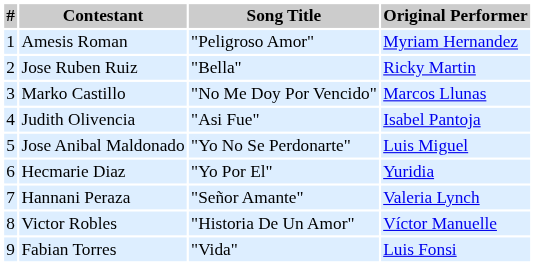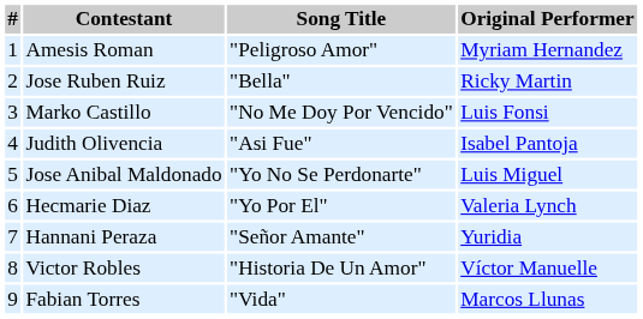Marko Castillo | Original Performer: Marcos Llunas -> Luis Fonsi
Hecmarie Diaz | Original Performer: Yuridia -> Valeria Lynch
Hannani Peraza | Original Performer: Valeria Lynch -> Yuridia
Fabian Torres | Original Performer: Luis Fonsi -> Marcos Llunas
